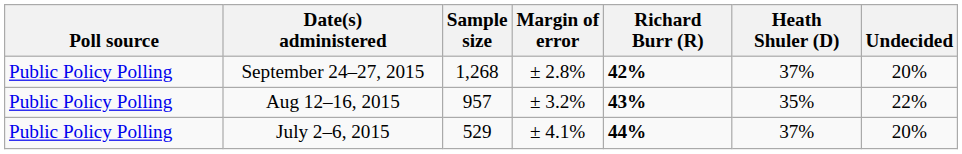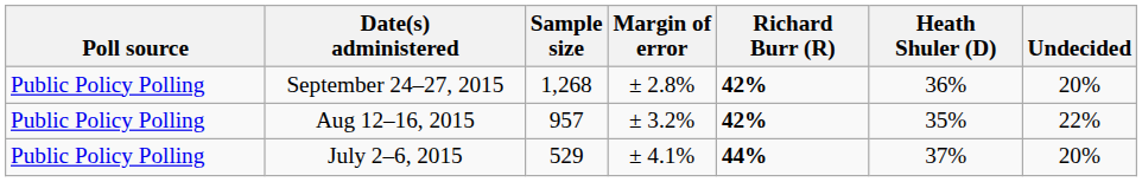September 24–27, 2015 | Heath Shuler (D): 37% -> 36%
Aug 12–16, 2015 | Richard Burr (R): 43% -> 42%
